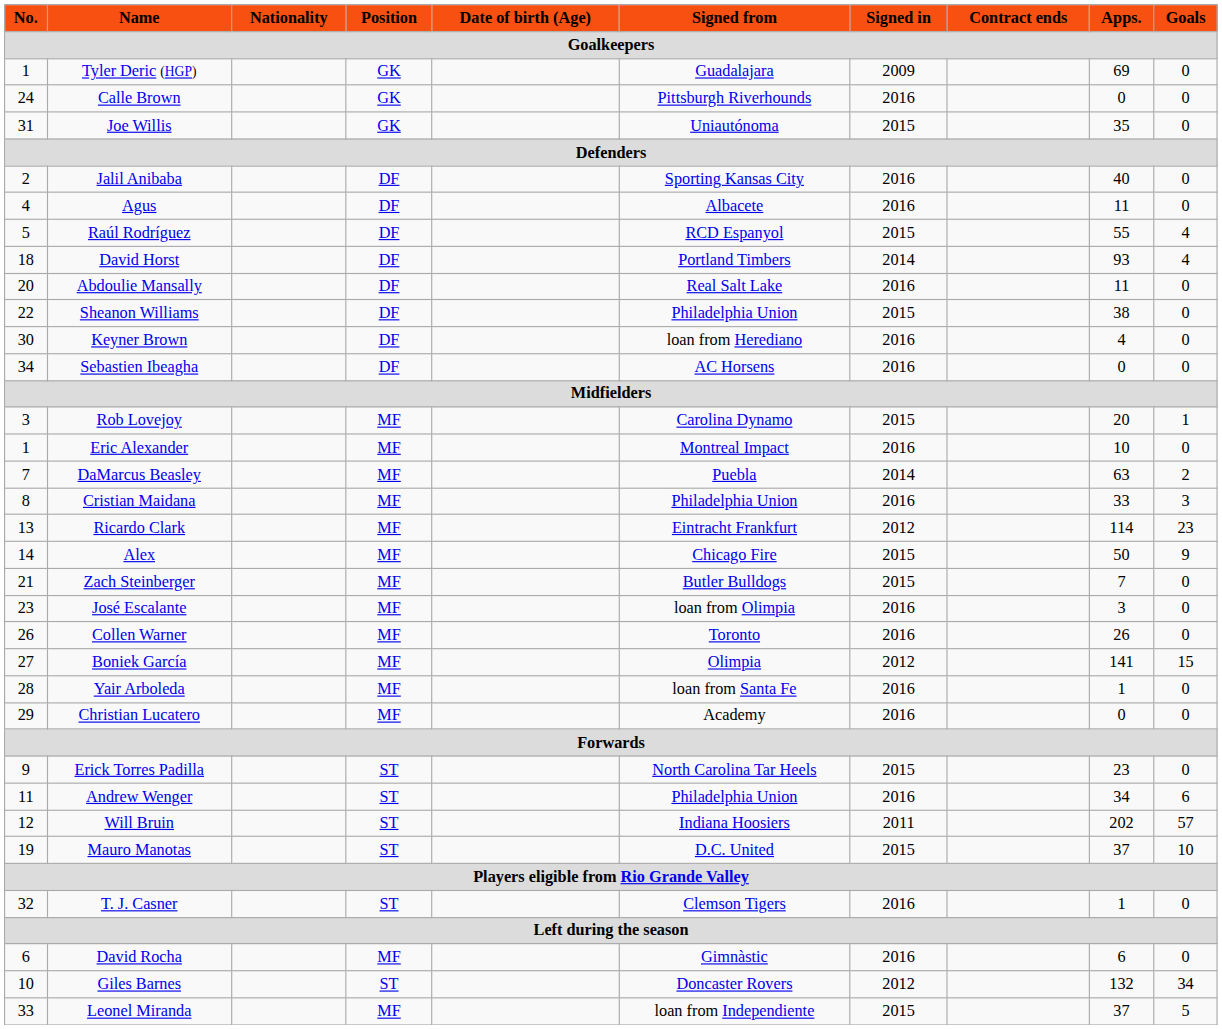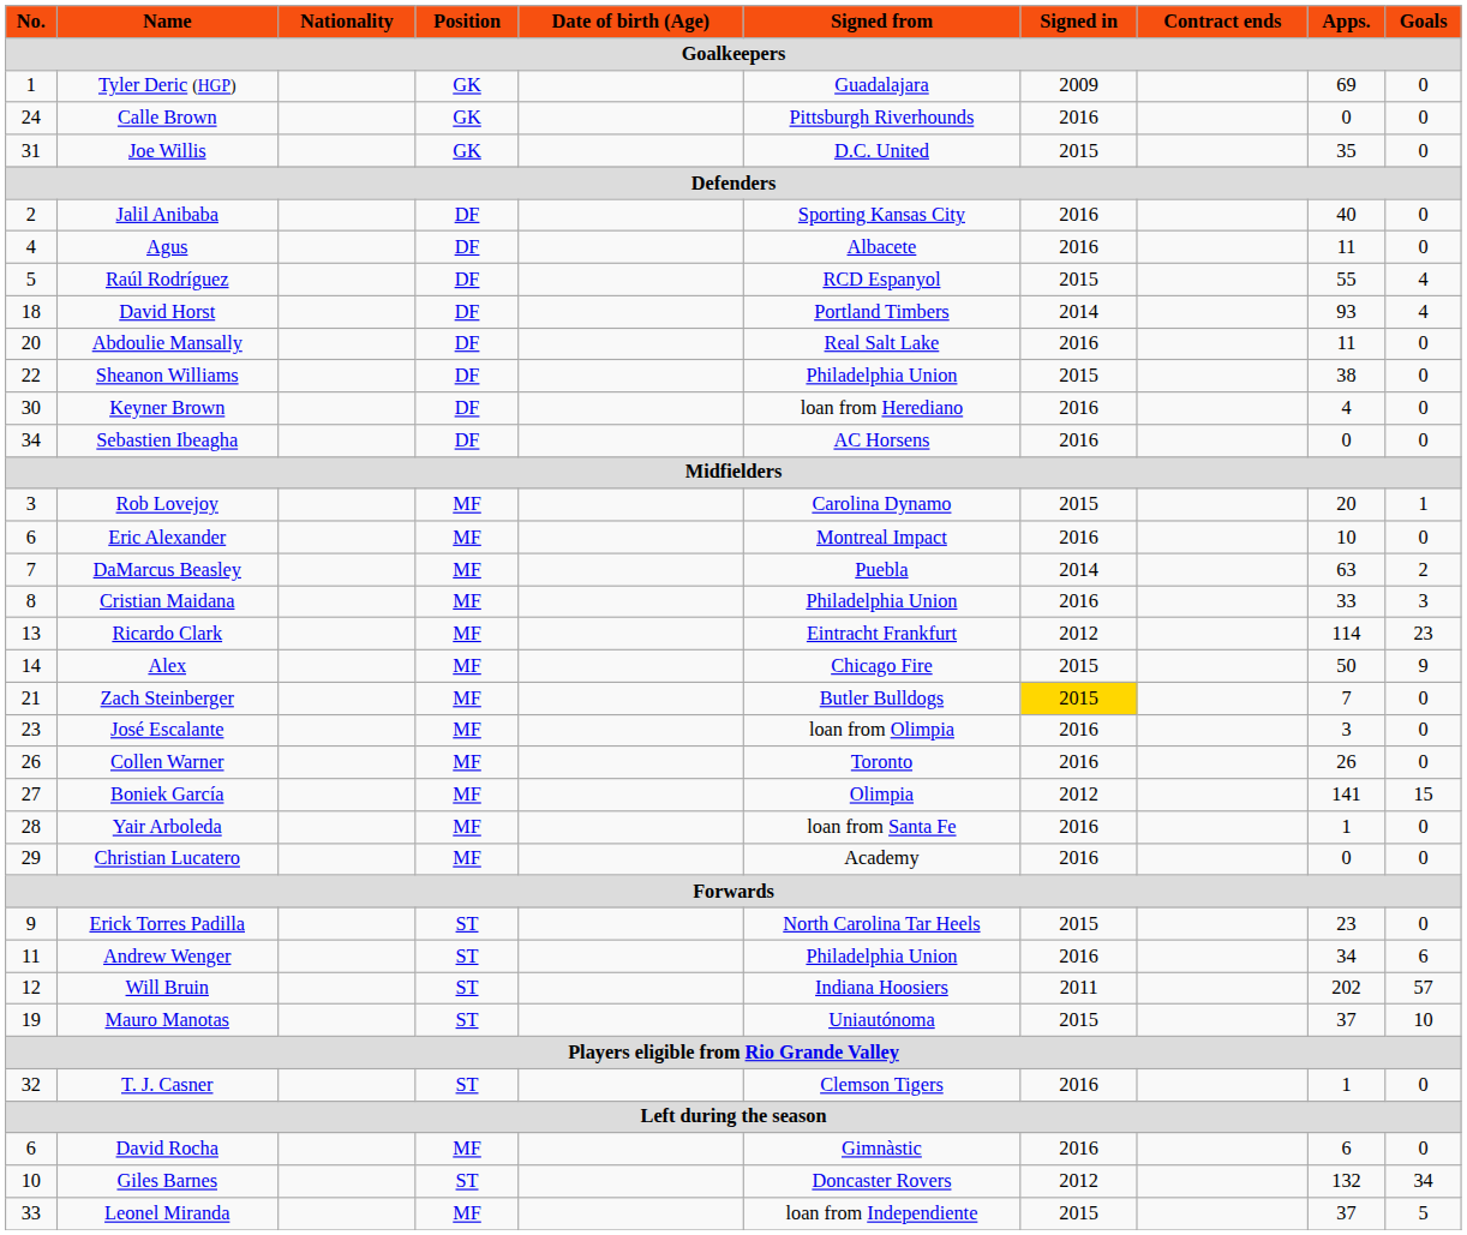Joe Willis | Signed from: Uniautónoma -> D.C. United
Eric Alexander | No.: 1 -> 6
Zach Steinberger | Signed in: no background -> gold background
Mauro Manotas | Signed from: D.C. United -> Uniautónoma
